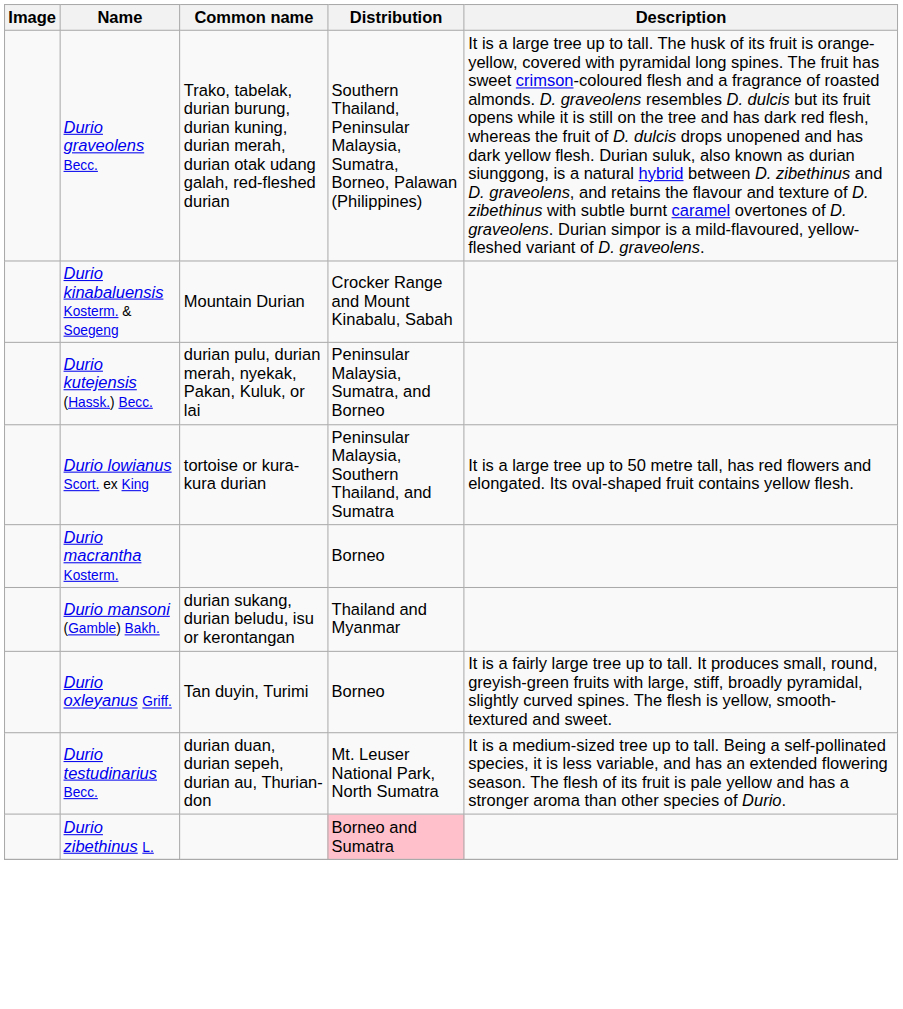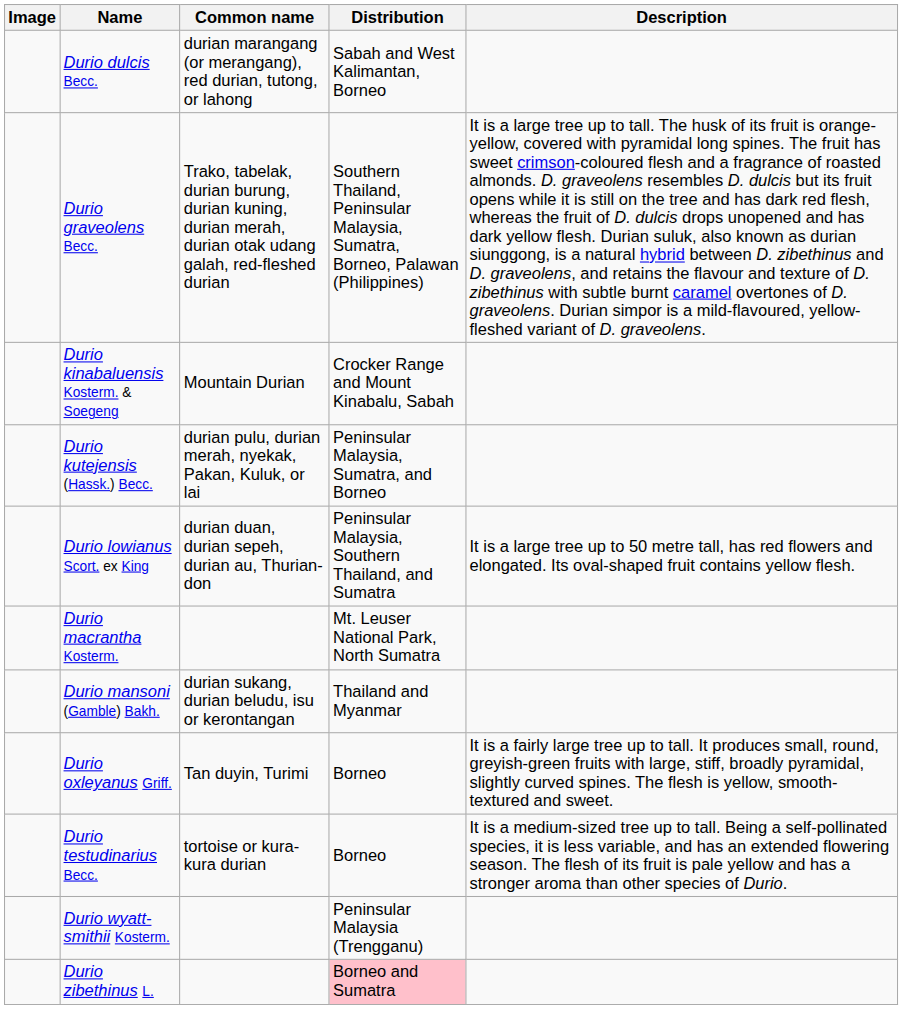+ row: Durio dulcis Becc. | durian marangang (or merangang), red durian, tutong, or lahong | Sabah and West Kalimantan, Borneo
Durio lowianus Scort. ex King | Common name: tortoise or kura-kura durian -> durian duan, durian sepeh, durian au, Thurian-don
Durio macrantha Kosterm. | Distribution: Borneo -> Mt. Leuser National Park, North Sumatra
Durio testudinarius Becc. | Common name: durian duan, durian sepeh, durian au, Thurian-don -> tortoise or kura-kura durian
Durio testudinarius Becc. | Distribution: Mt. Leuser National Park, North Sumatra -> Borneo
+ row: Durio wyatt-smithii Kosterm. | Peninsular Malaysia (Trengganu)
